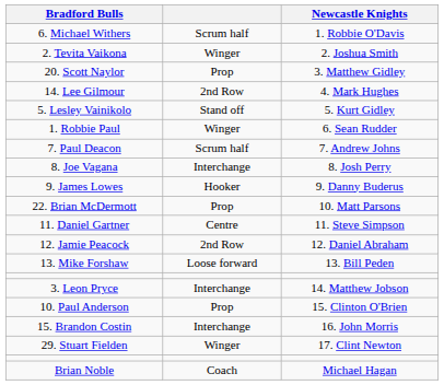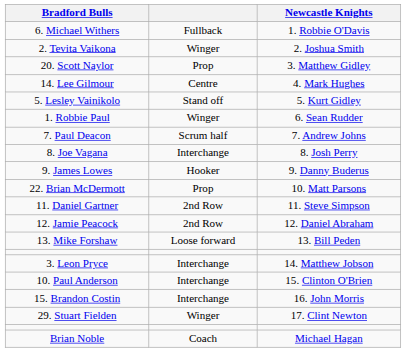6. Michael Withers | column 2: Scrum half -> Fullback
14. Lee Gilmour | column 2: 2nd Row -> Centre
11. Daniel Gartner | column 2: Centre -> 2nd Row
10. Paul Anderson | column 2: Prop -> Interchange
